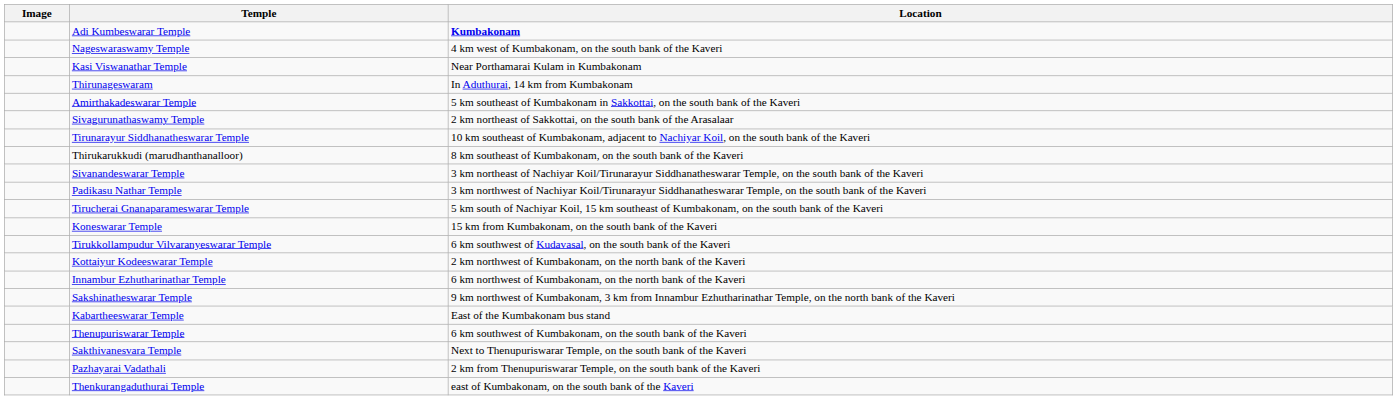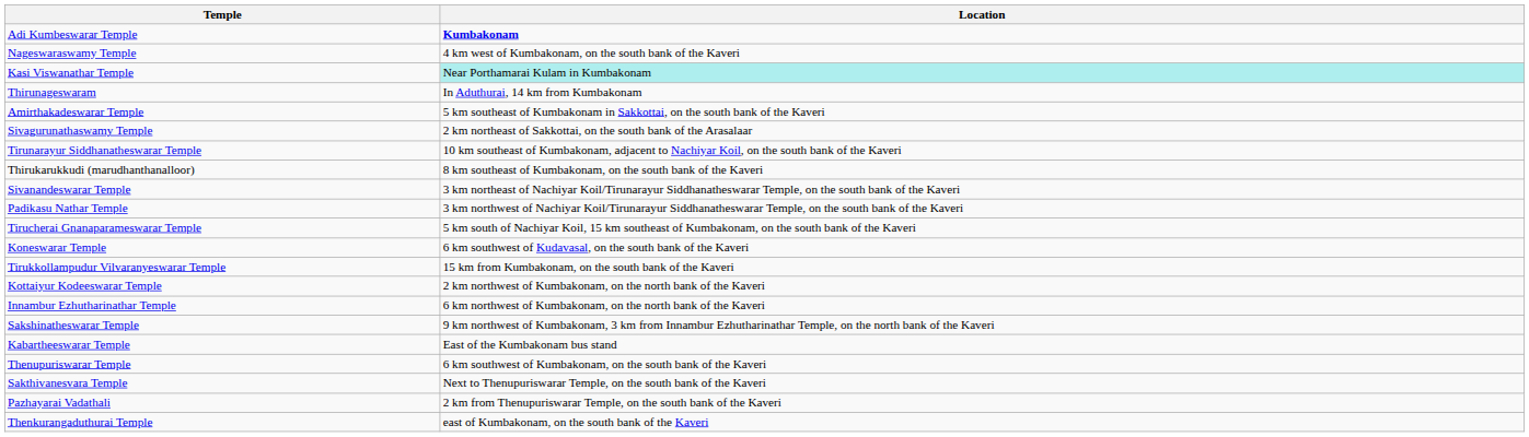- column: Image
Kasi Viswanathar Temple | Location: no background -> paleturquoise background
Koneswarar Temple | Location: 15 km from Kumbakonam, on the south bank of the Kaveri -> 6 km southwest of Kudavasal, on the south bank of the Kaveri
Tirukkollampudur Vilvaranyeswarar Temple | Location: 6 km southwest of Kudavasal, on the south bank of the Kaveri -> 15 km from Kumbakonam, on the south bank of the Kaveri
